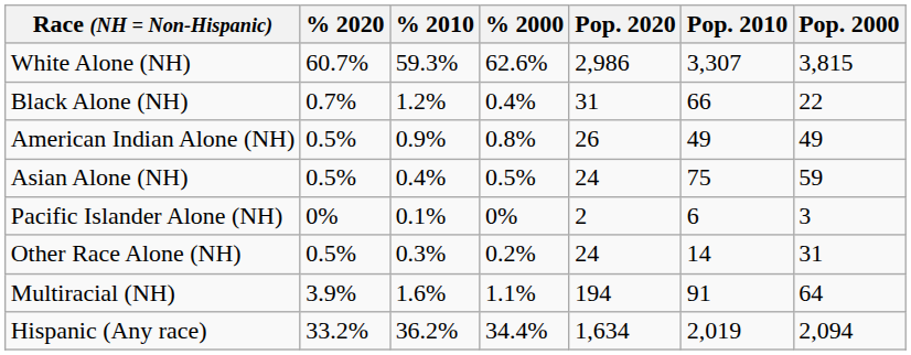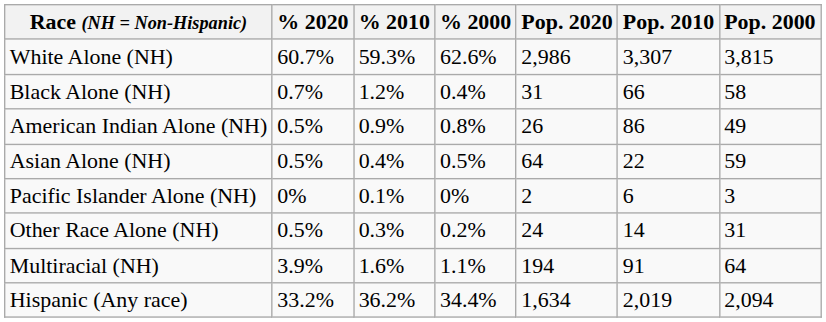Black Alone (NH) | Pop. 2000: 22 -> 58
American Indian Alone (NH) | Pop. 2010: 49 -> 86
Asian Alone (NH) | Pop. 2020: 24 -> 64
Asian Alone (NH) | Pop. 2010: 75 -> 22
